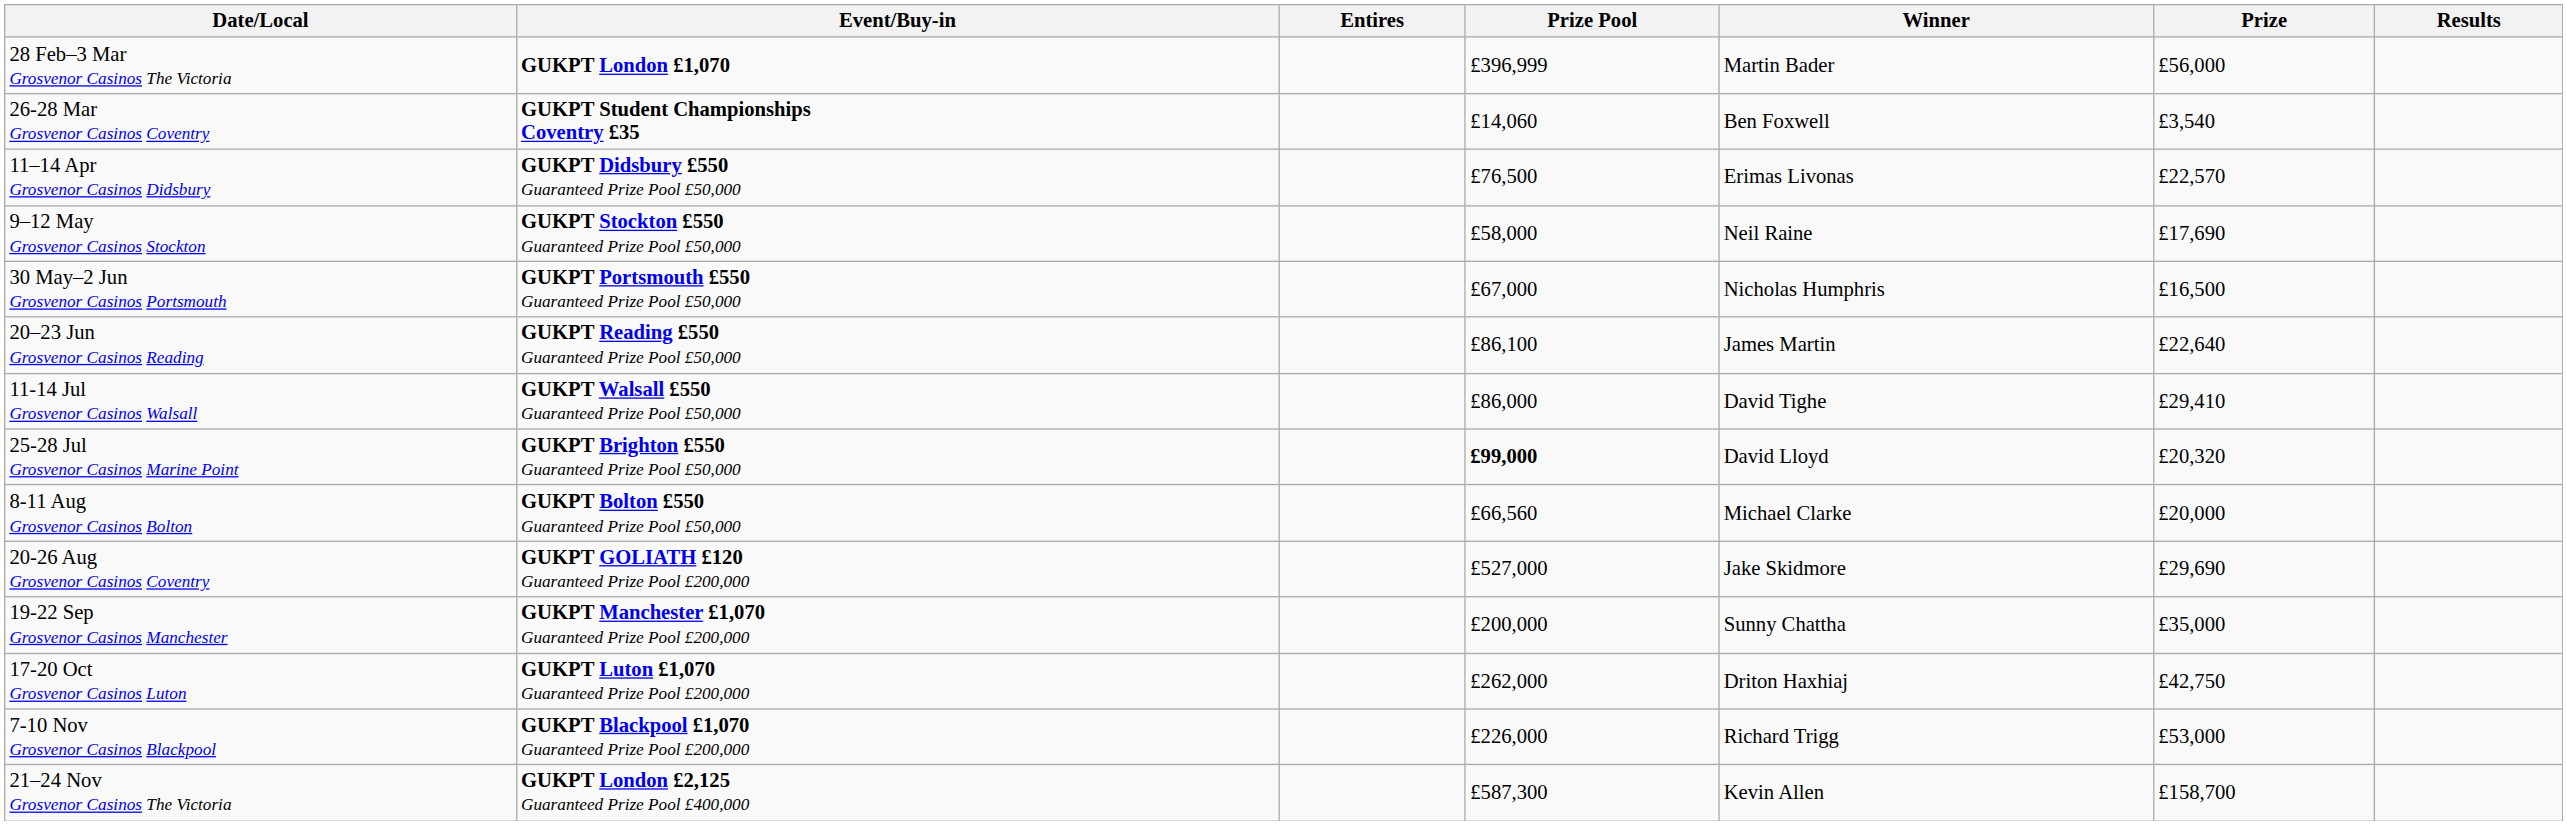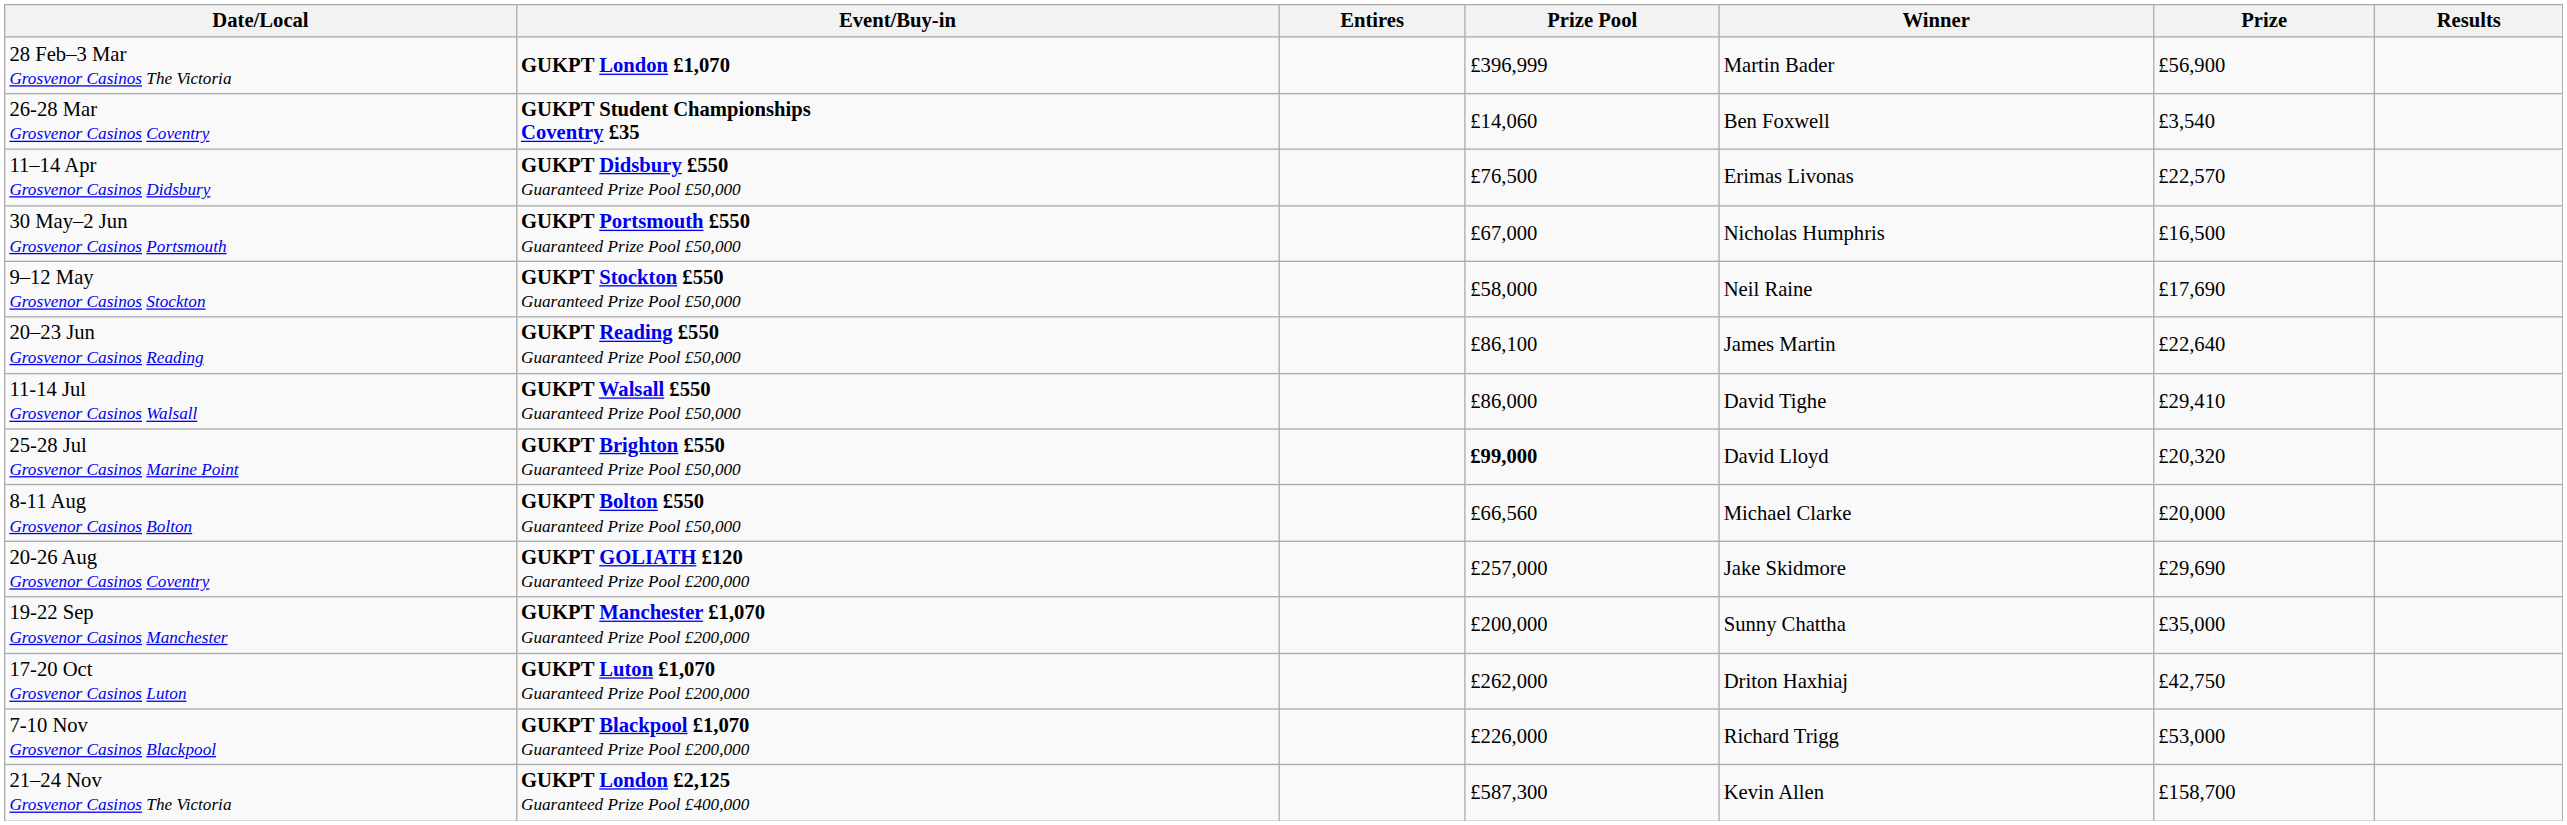28 Feb–3 Mar Grosvenor Casinos The Victoria | Prize: £56,000 -> £56,900
rows swapped: 9–12 May Grosvenor Casinos Stockton <-> 30 May–2 Jun Grosvenor Casinos Portsmouth
20-26 Aug Grosvenor Casinos Coventry | Prize Pool: £527,000 -> £257,000
